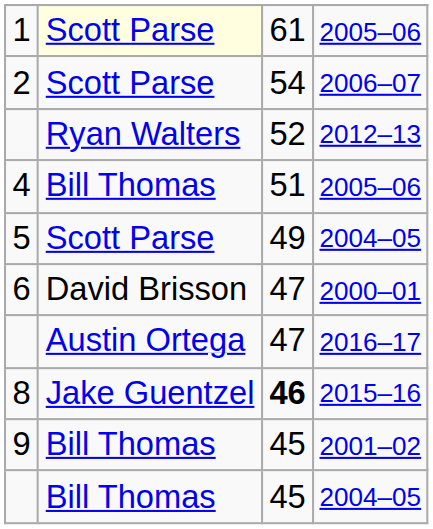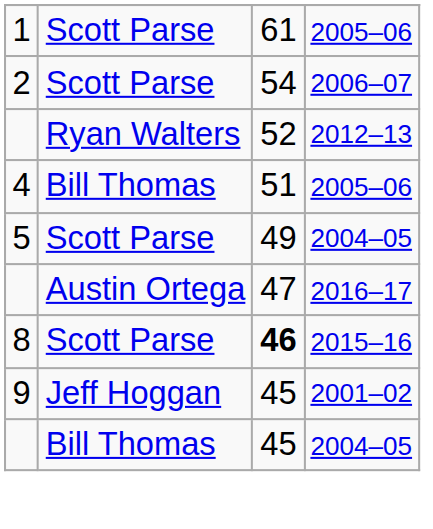1 | column 2: lightyellow background -> no background
- row: 6 | David Brisson | 47 | 2000–01
8 | column 2: Jake Guentzel -> Scott Parse
9 | column 2: Bill Thomas -> Jeff Hoggan
